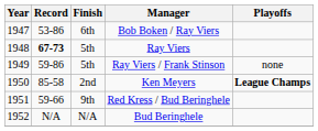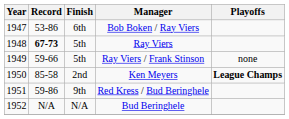Ray Viers / Frank Stinson | Record: 59-86 -> 59-66
Red Kress / Bud Beringhele | Record: 59-66 -> 59-86
